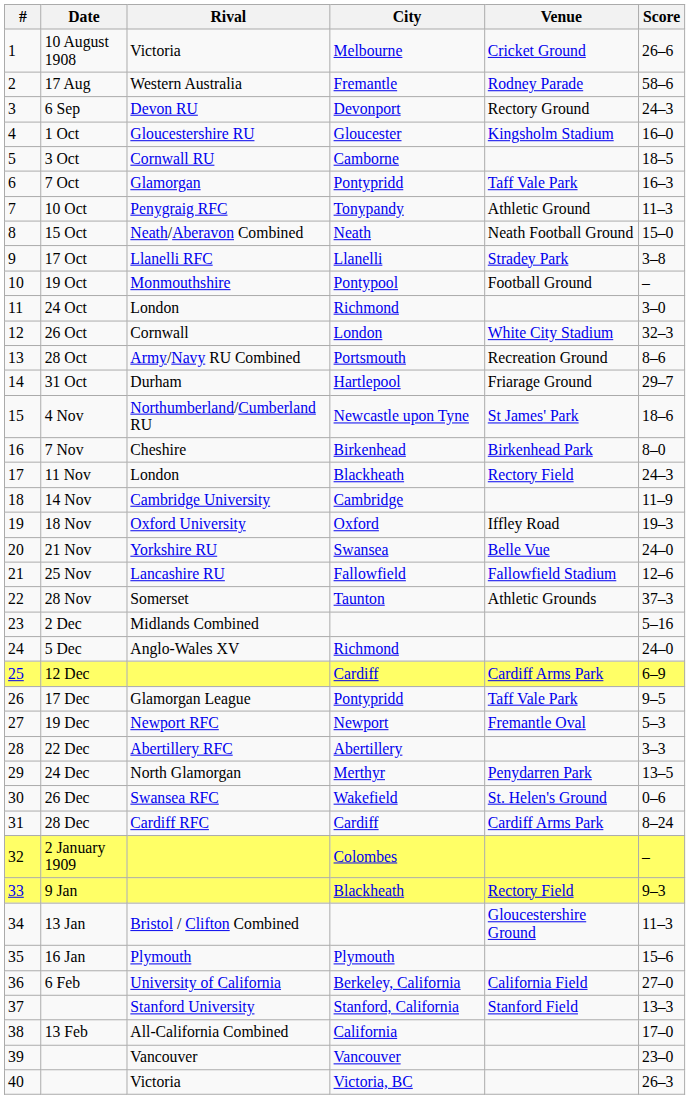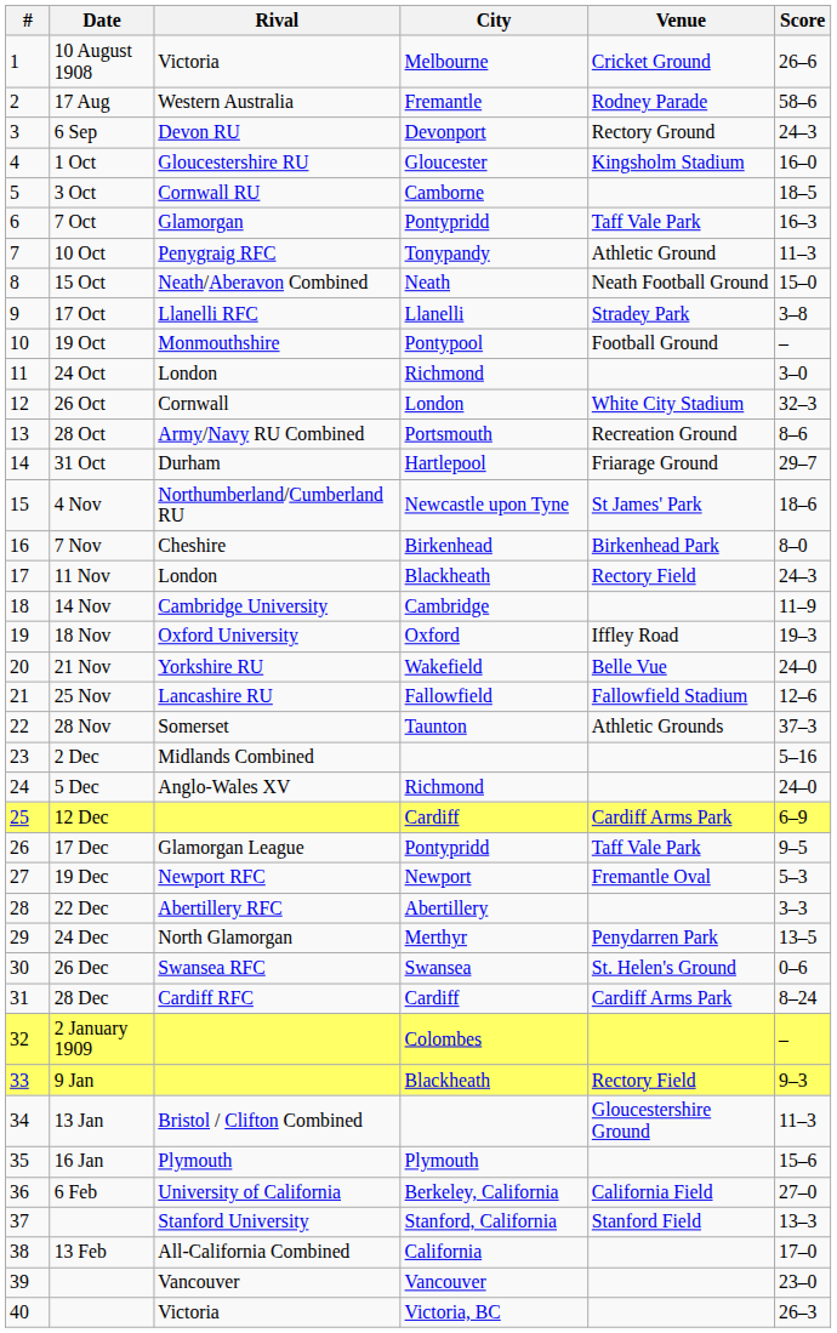21 Nov | City: Swansea -> Wakefield
26 Dec | City: Wakefield -> Swansea
